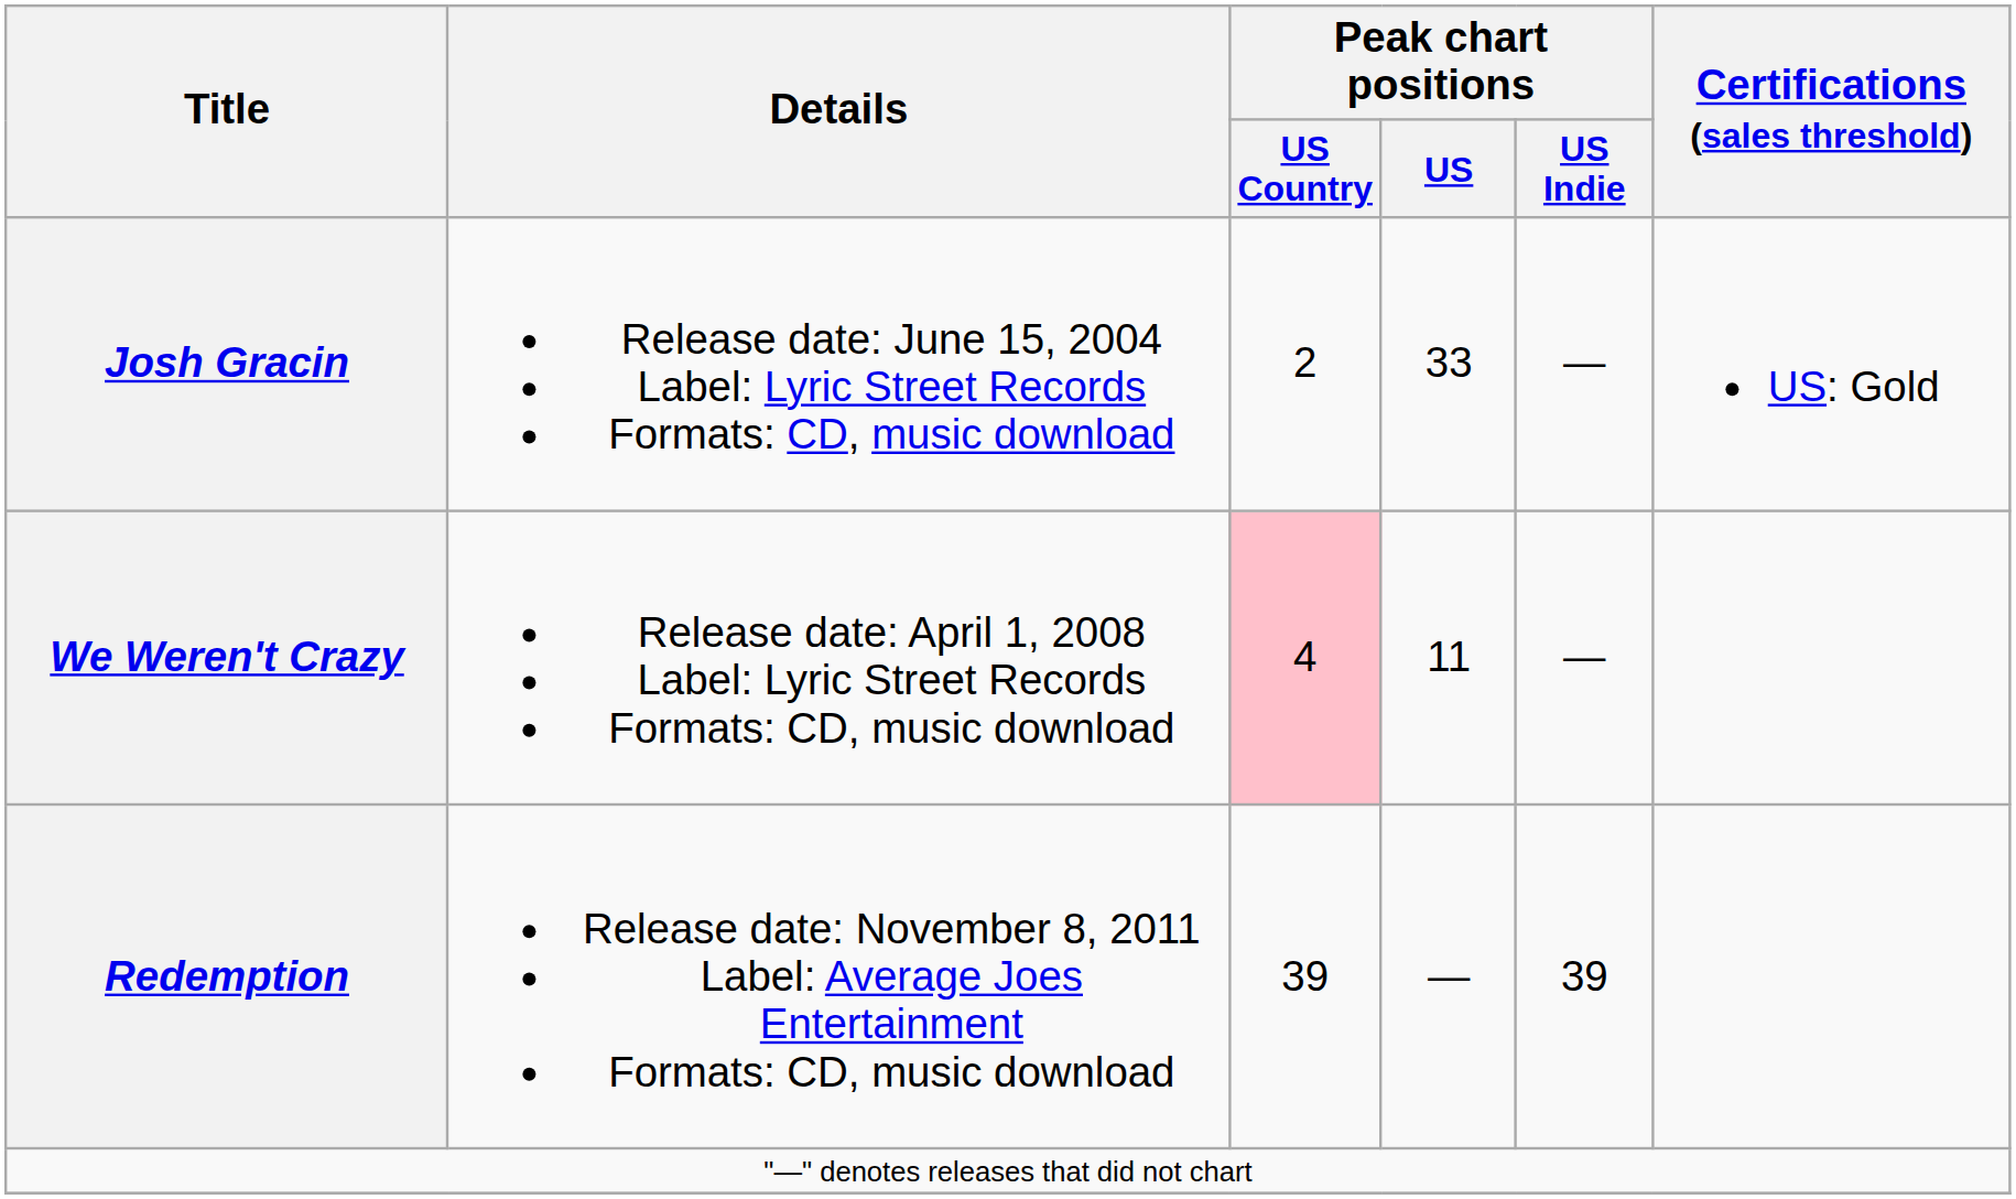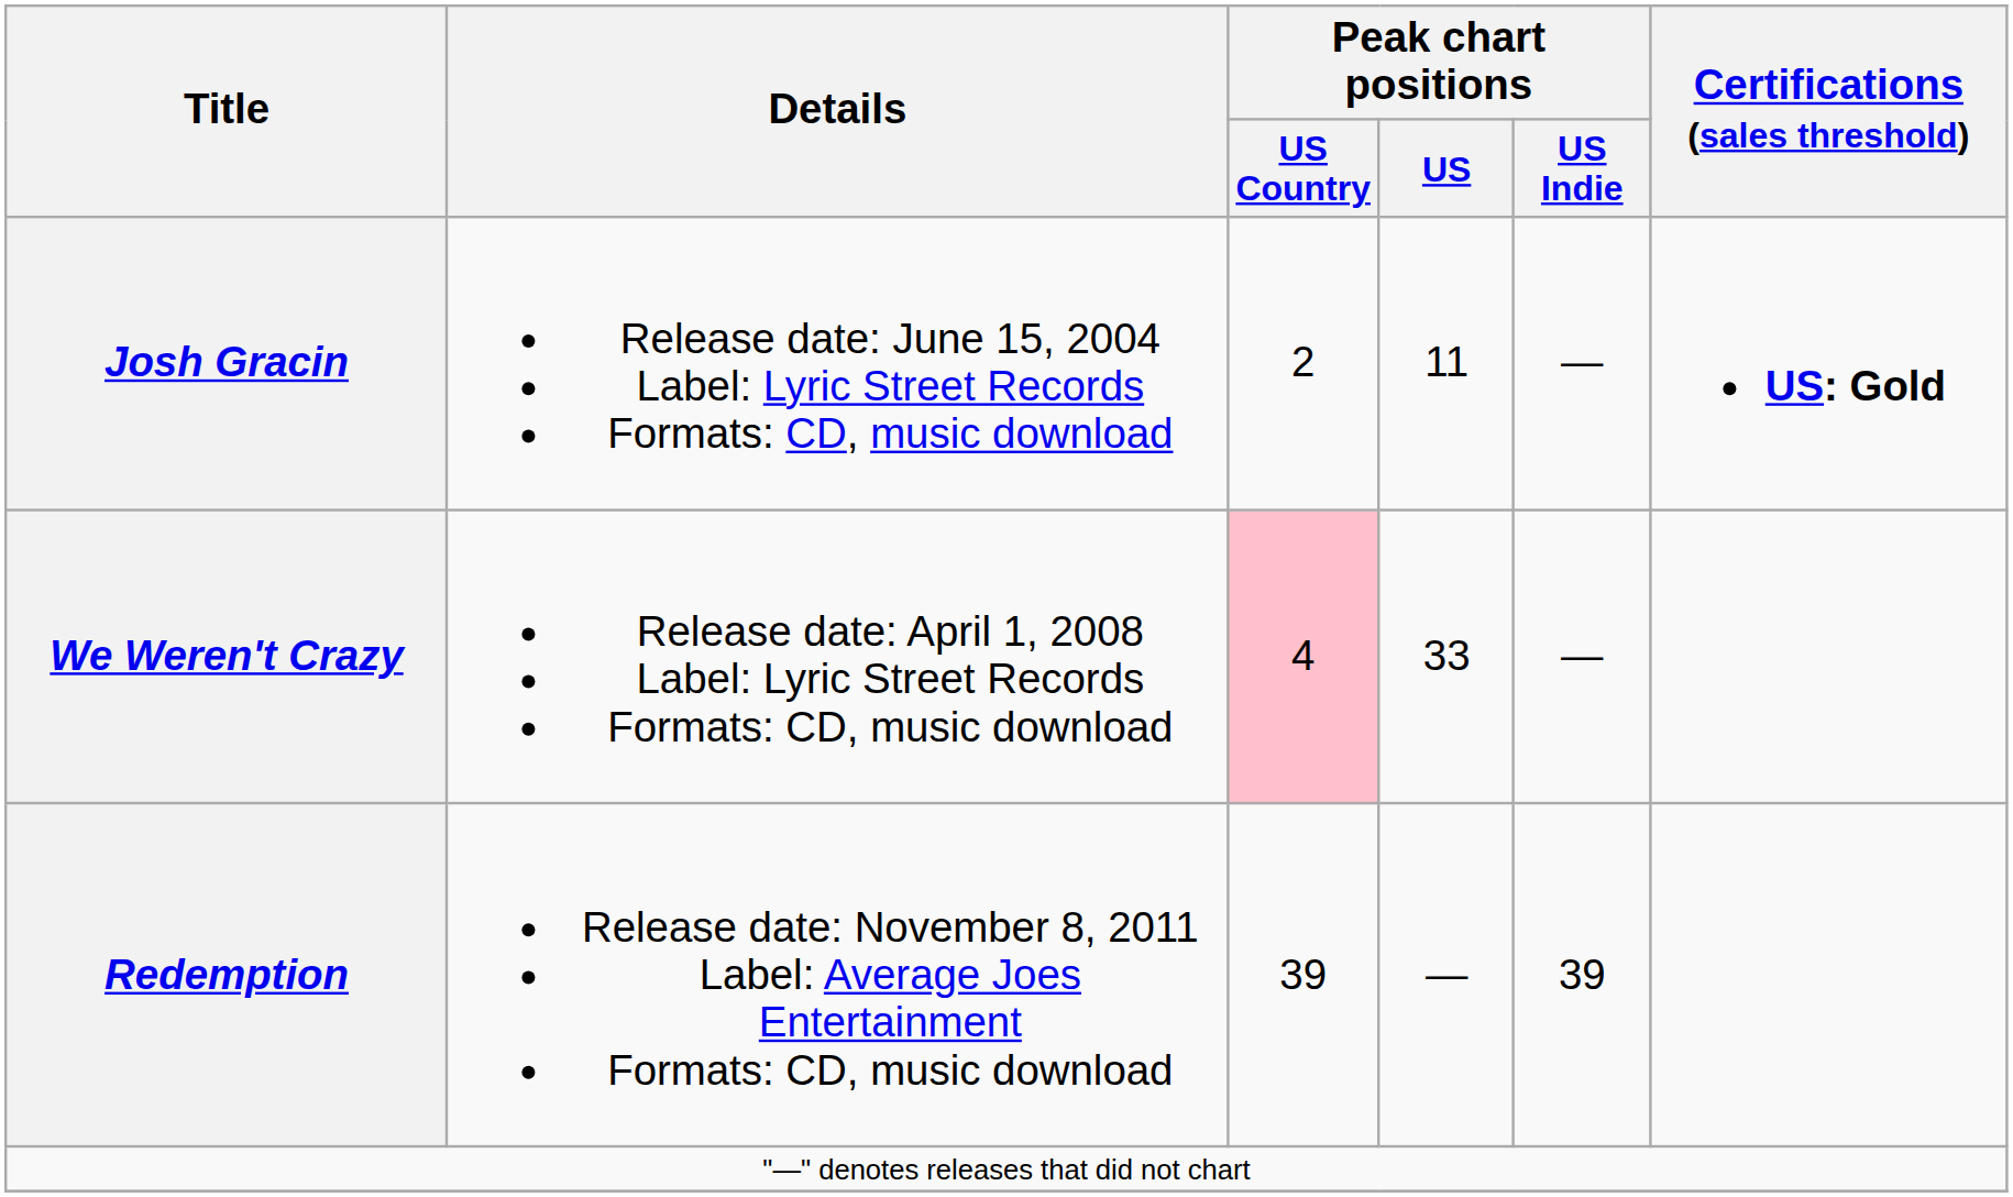Josh Gracin | Peak chart positions / US: 33 -> 11
Josh Gracin | Certifications (sales threshold): normal -> bold
We Weren't Crazy | Peak chart positions / US: 11 -> 33
